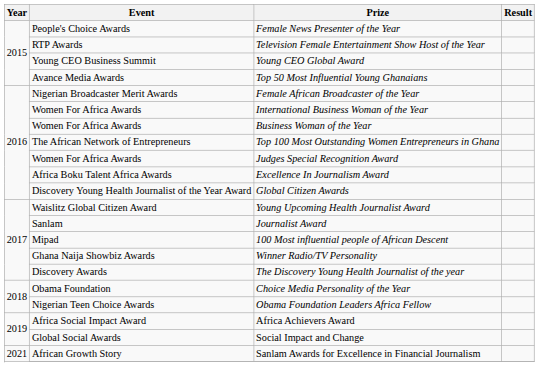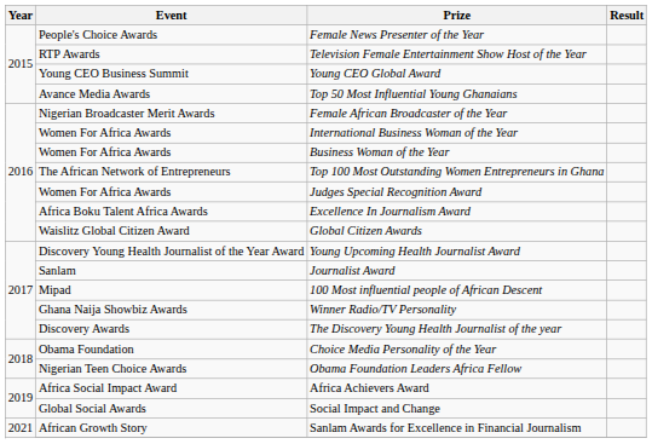Global Citizen Awards | Event: Discovery Young Health Journalist of the Year Award -> Waislitz Global Citizen Award
Young Upcoming Health Journalist Award | Event: Waislitz Global Citizen Award -> Discovery Young Health Journalist of the Year Award
